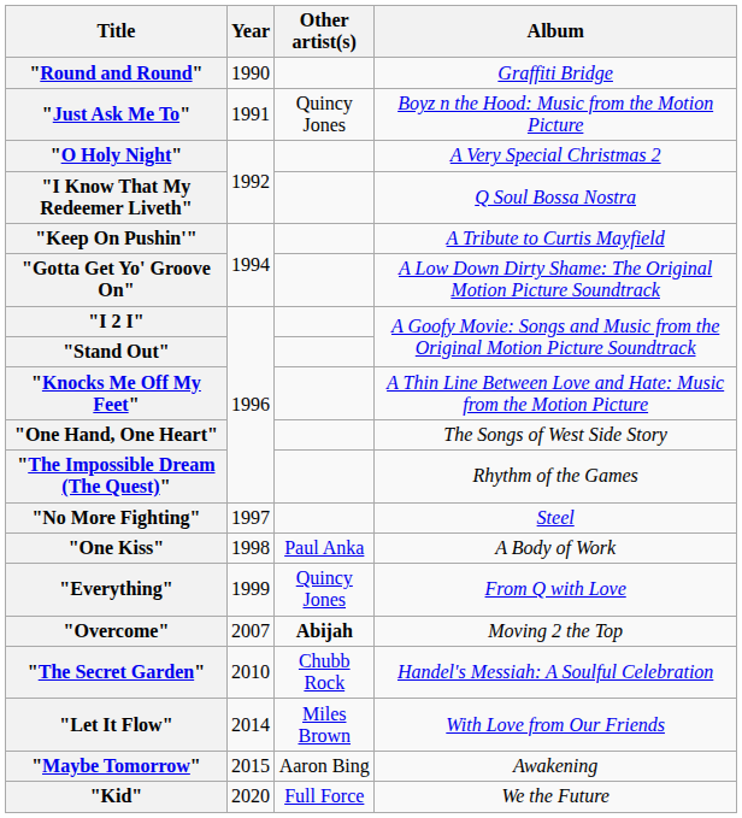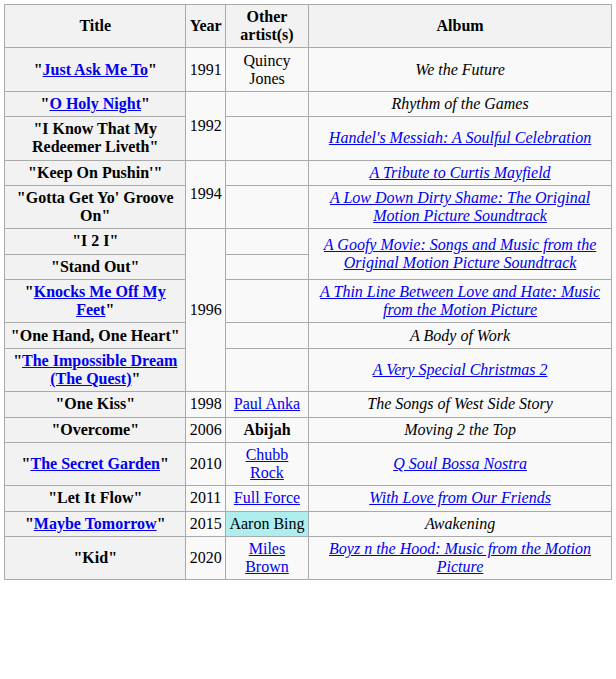- row: "Round and Round" | 1990 | Graffiti Bridge
"Just Ask Me To" | Album: Boyz n the Hood: Music from the Motion Picture -> We the Future
"O Holy Night" | Album: A Very Special Christmas 2 -> Rhythm of the Games
"I Know That My Redeemer Liveth" | Album: Q Soul Bossa Nostra -> Handel's Messiah: A Soulful Celebration
"One Hand, One Heart" | Album: The Songs of West Side Story -> A Body of Work
"The Impossible Dream (The Quest)" | Album: Rhythm of the Games -> A Very Special Christmas 2
- row: "No More Fighting" | 1997 | Steel
"One Kiss" | Album: A Body of Work -> The Songs of West Side Story
- row: "Everything" | 1999 | Quincy Jones | From Q with Love
"Overcome" | Year: 2007 -> 2006
"The Secret Garden" | Album: Handel's Messiah: A Soulful Celebration -> Q Soul Bossa Nostra
"Let It Flow" | Year: 2014 -> 2011
"Let It Flow" | Other artist(s): Miles Brown -> Full Force
"Maybe Tomorrow" | Other artist(s): no background -> paleturquoise background
"Kid" | Other artist(s): Full Force -> Miles Brown
"Kid" | Album: We the Future -> Boyz n the Hood: Music from the Motion Picture
